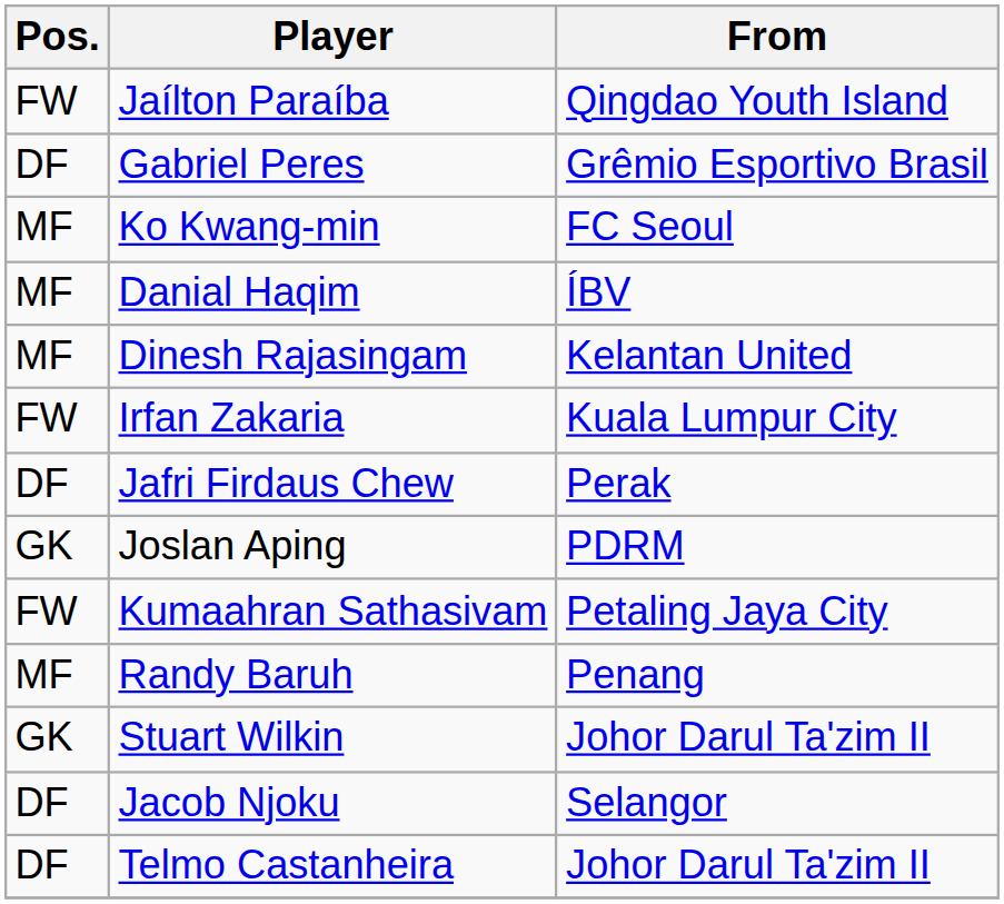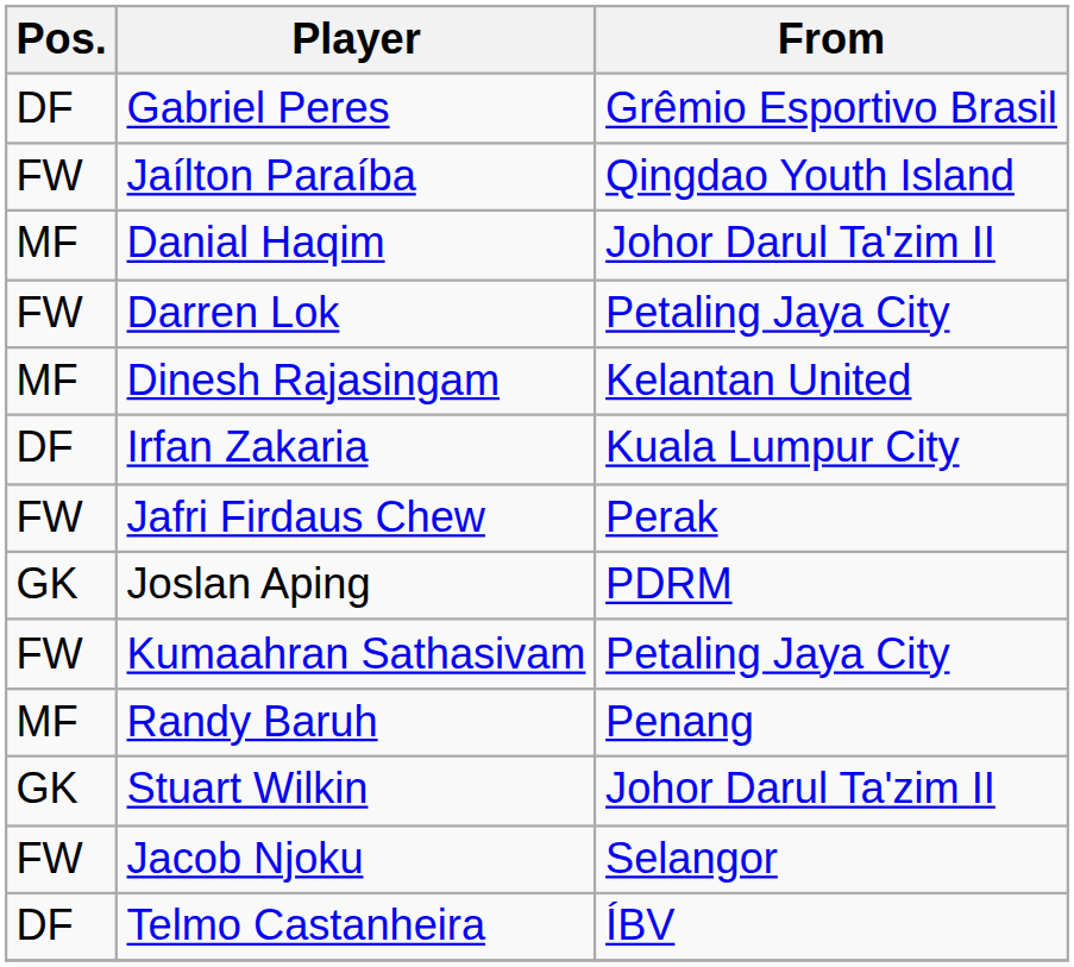rows swapped: Gabriel Peres <-> Jaílton Paraíba
- row: MF | Ko Kwang-min | FC Seoul
Danial Haqim | From: ÍBV -> Johor Darul Ta'zim II
+ row: FW | Darren Lok | Petaling Jaya City
Irfan Zakaria | Pos.: FW -> DF
Jafri Firdaus Chew | Pos.: DF -> FW
Jacob Njoku | Pos.: DF -> FW
Telmo Castanheira | From: Johor Darul Ta'zim II -> ÍBV
